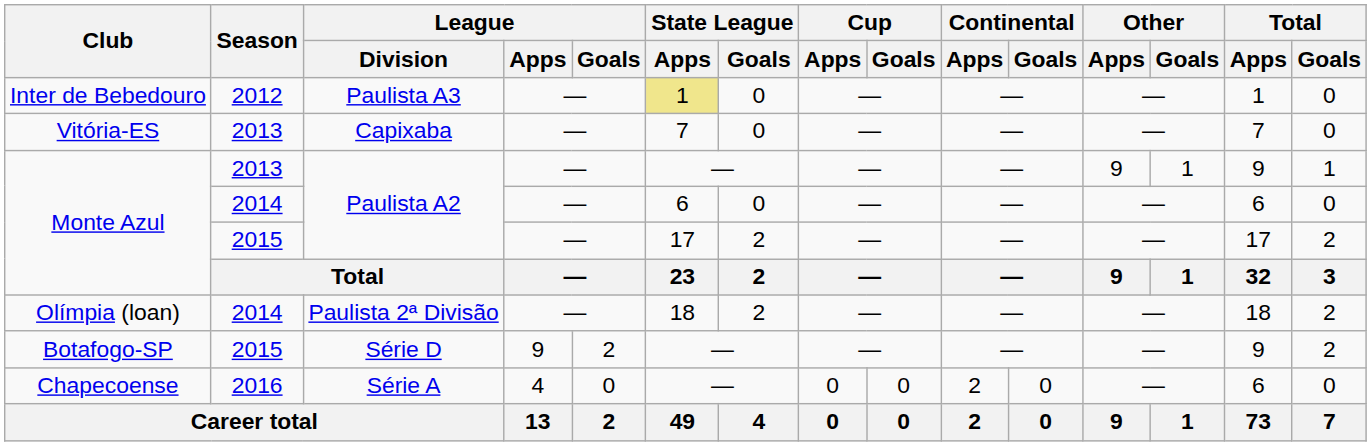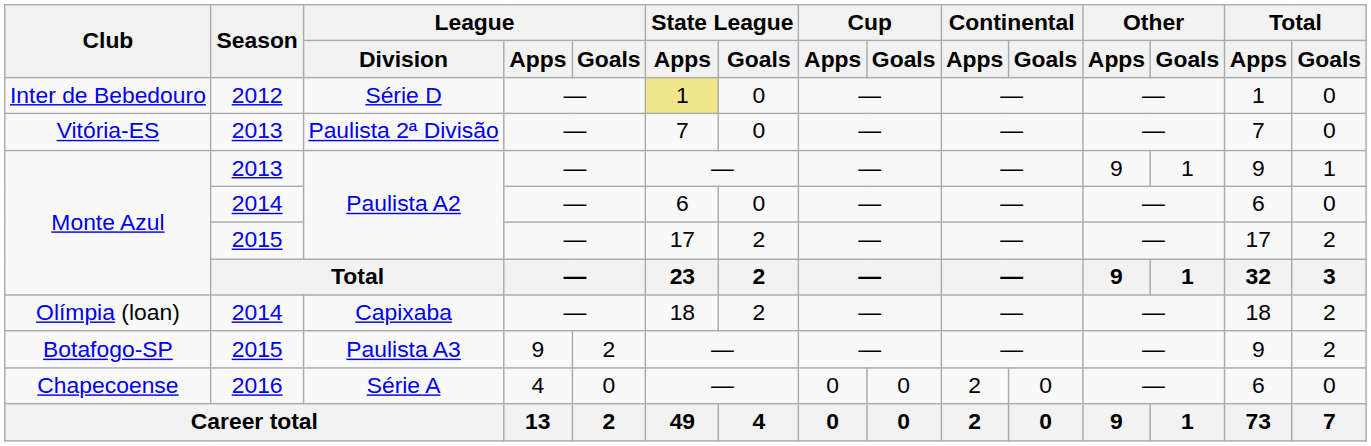Inter de Bebedouro | League / Division: Paulista A3 -> Série D
Vitória-ES | League / Division: Capixaba -> Paulista 2ª Divisão
Olímpia (loan) | League / Division: Paulista 2ª Divisão -> Capixaba
Botafogo-SP | League / Division: Série D -> Paulista A3
